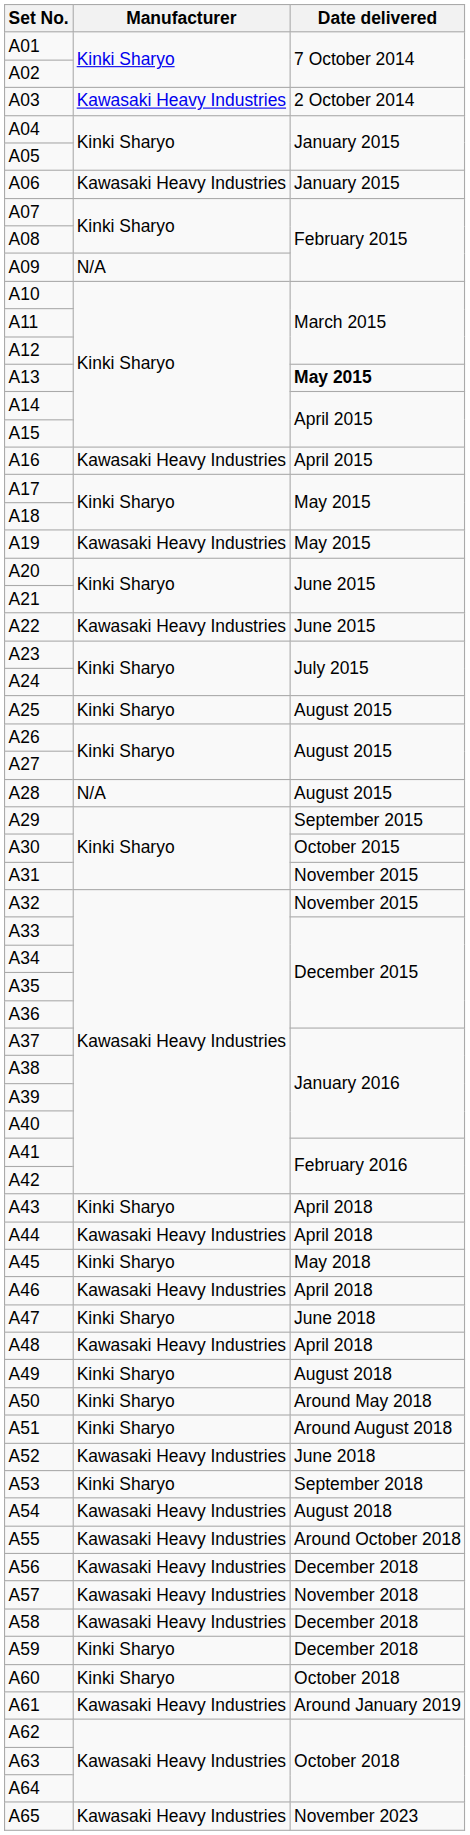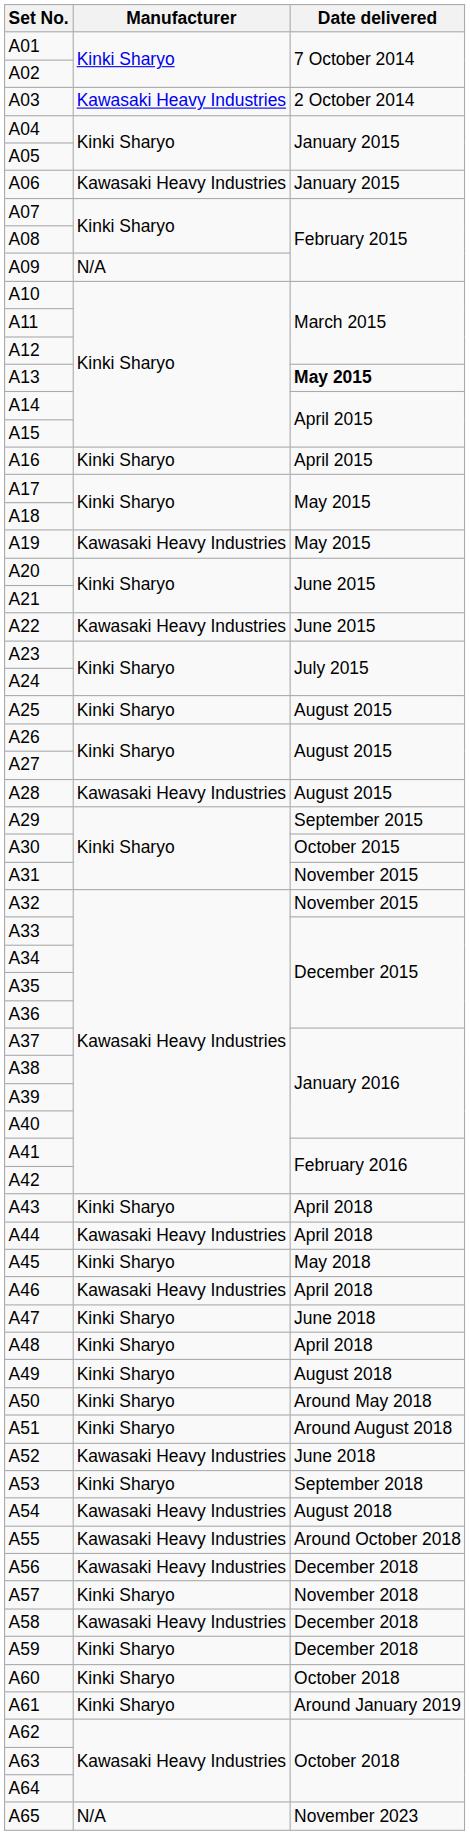A16 | Manufacturer: Kawasaki Heavy Industries -> Kinki Sharyo
A28 | Manufacturer: N/A -> Kawasaki Heavy Industries
A48 | Manufacturer: Kawasaki Heavy Industries -> Kinki Sharyo
A57 | Manufacturer: Kawasaki Heavy Industries -> Kinki Sharyo
A61 | Manufacturer: Kawasaki Heavy Industries -> Kinki Sharyo
A65 | Manufacturer: Kawasaki Heavy Industries -> N/A
